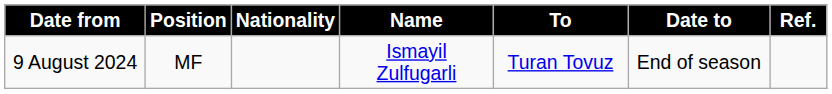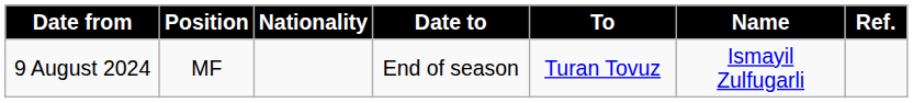columns swapped: Name <-> Date to
